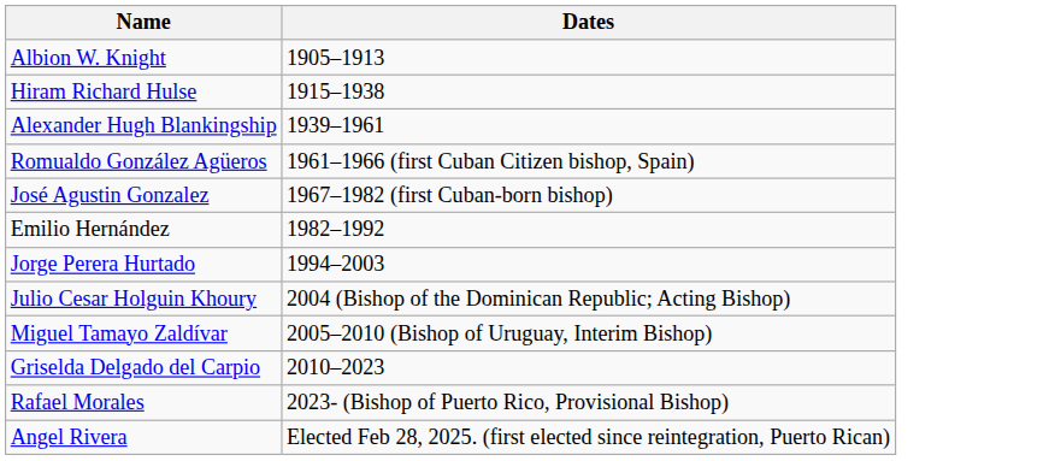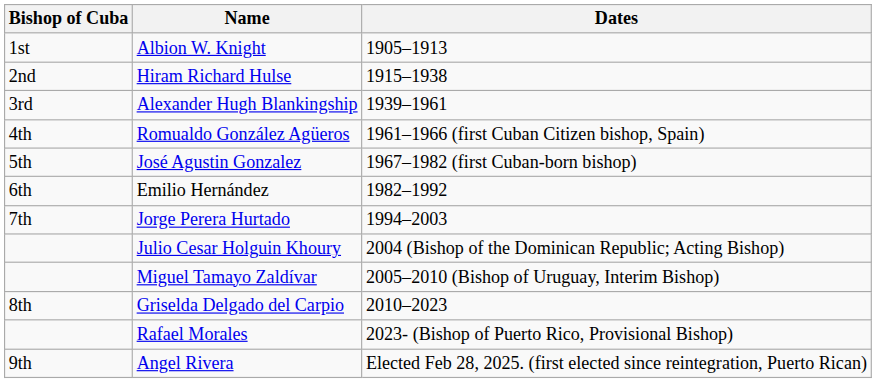+ column: Bishop of Cuba | 1st | 2nd | 3rd | 4th | 5th | 6th | 7th | 8th | 9th
